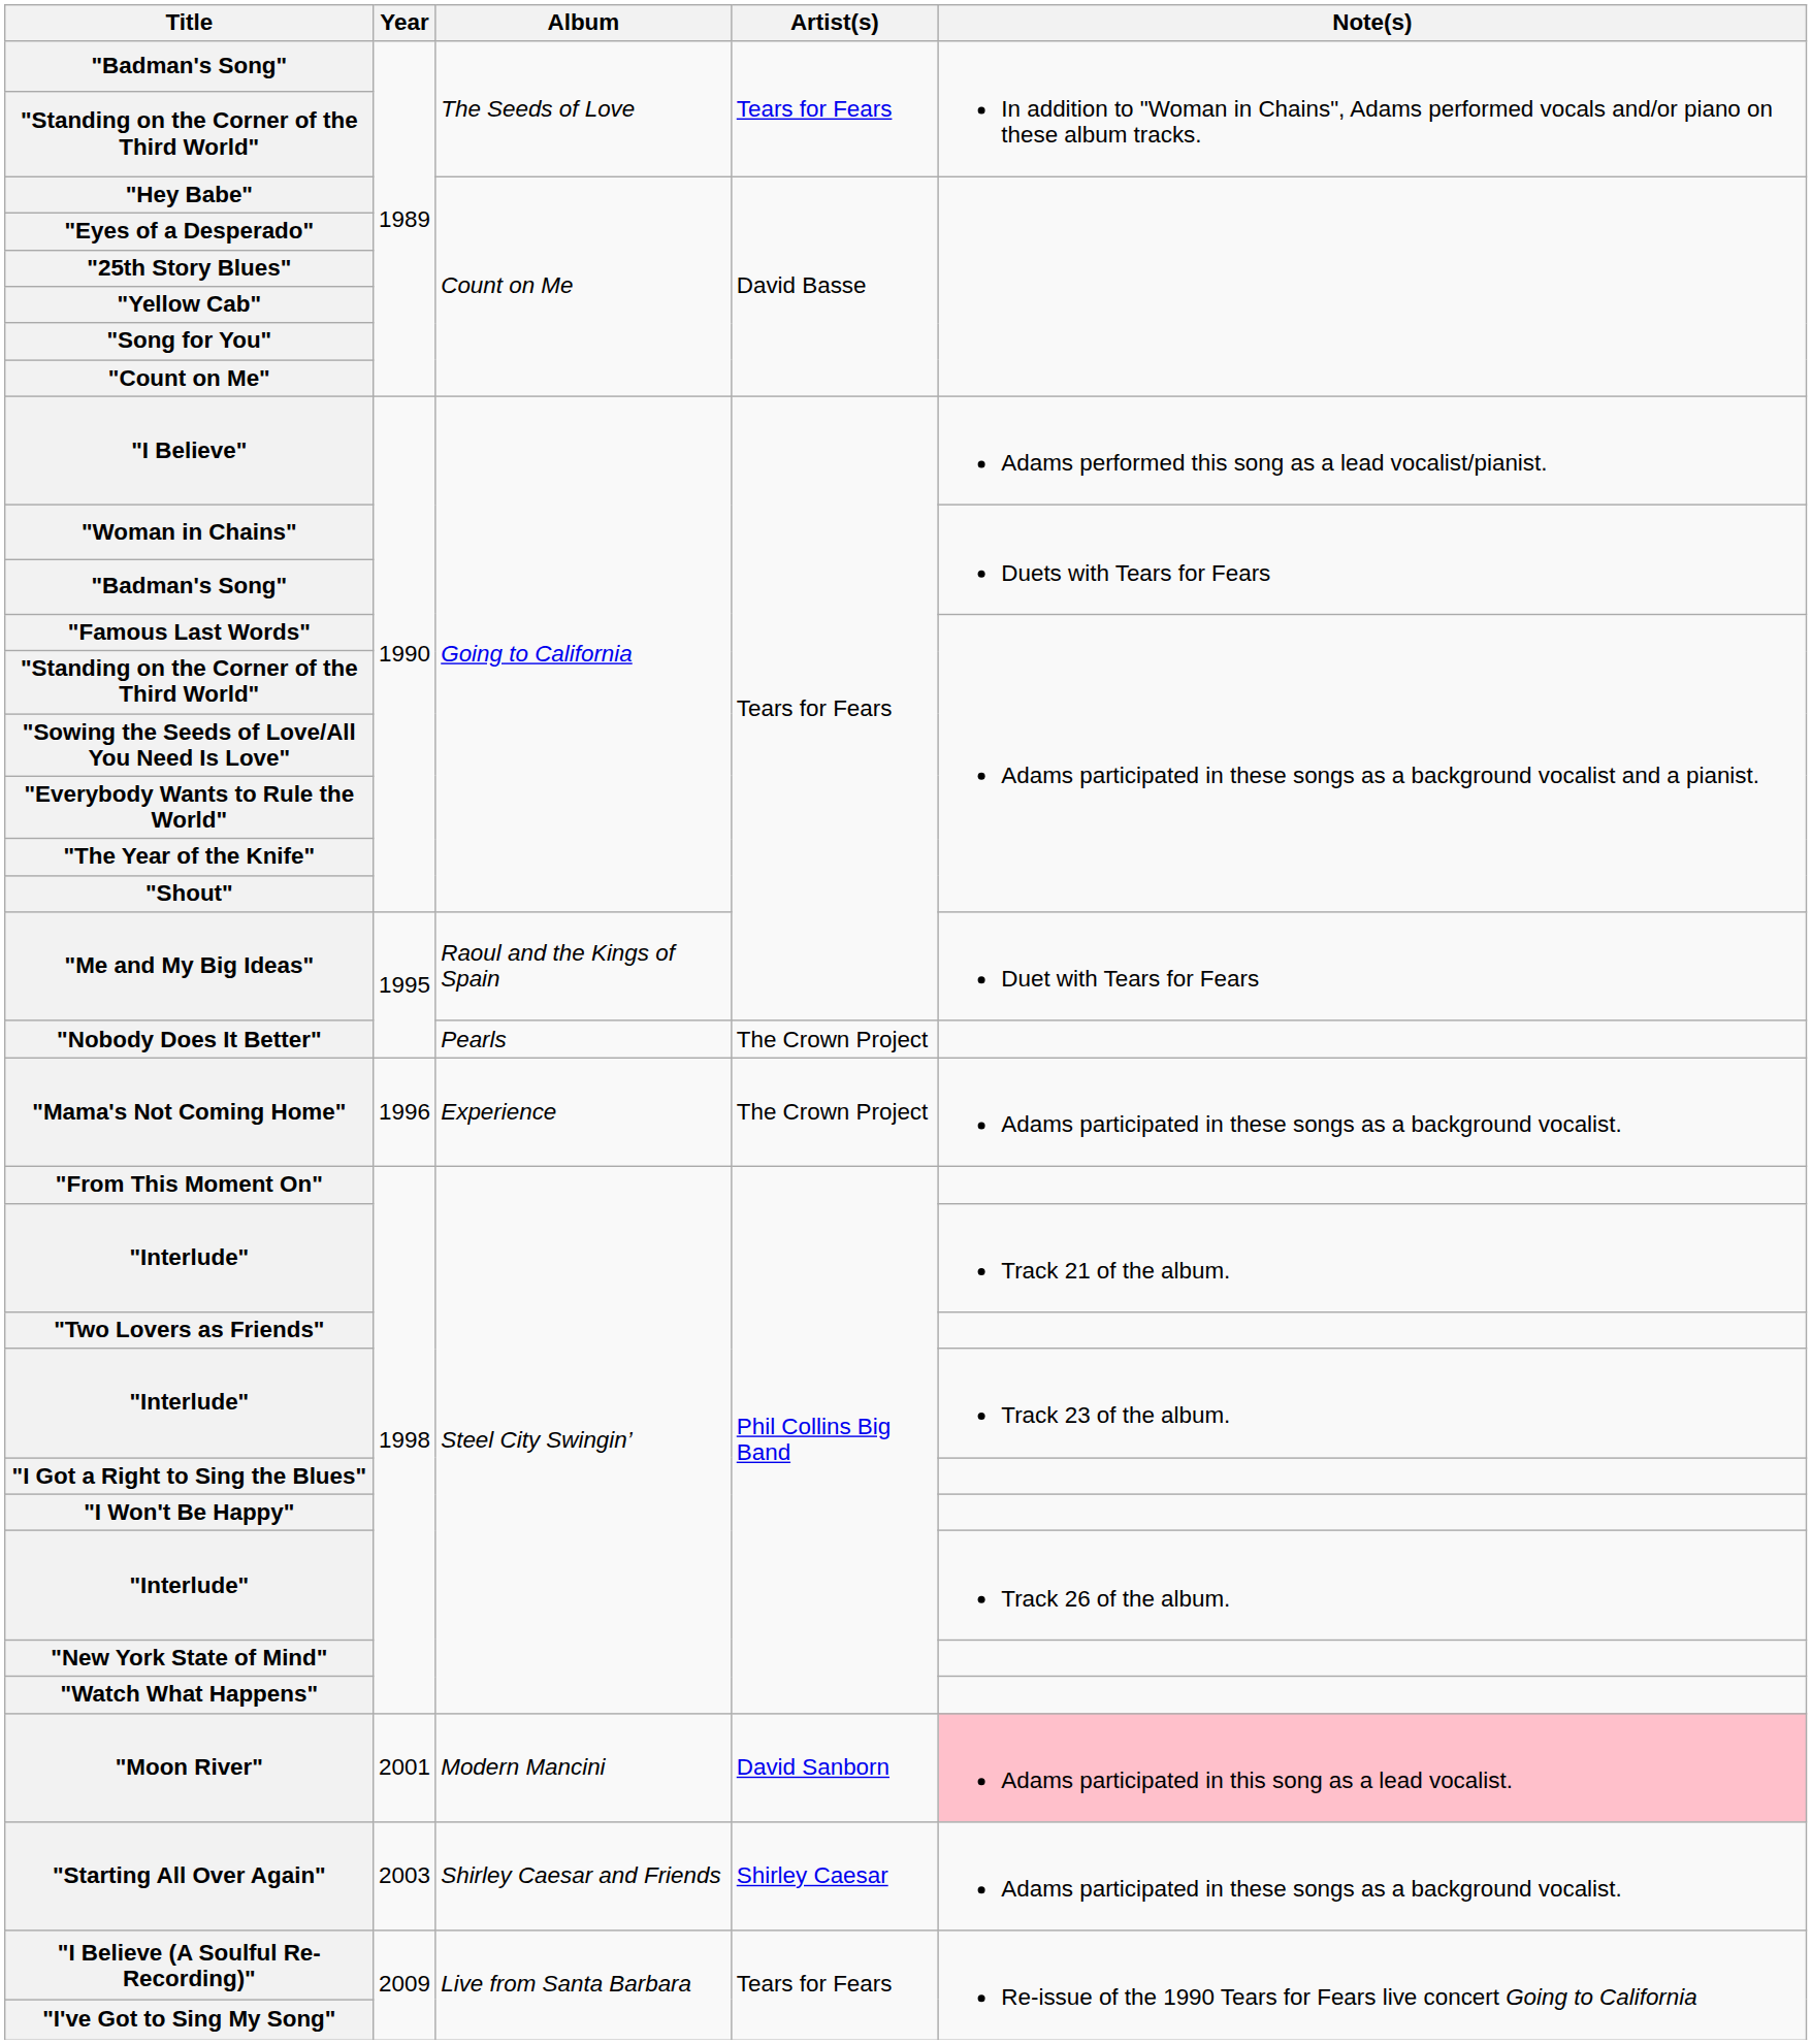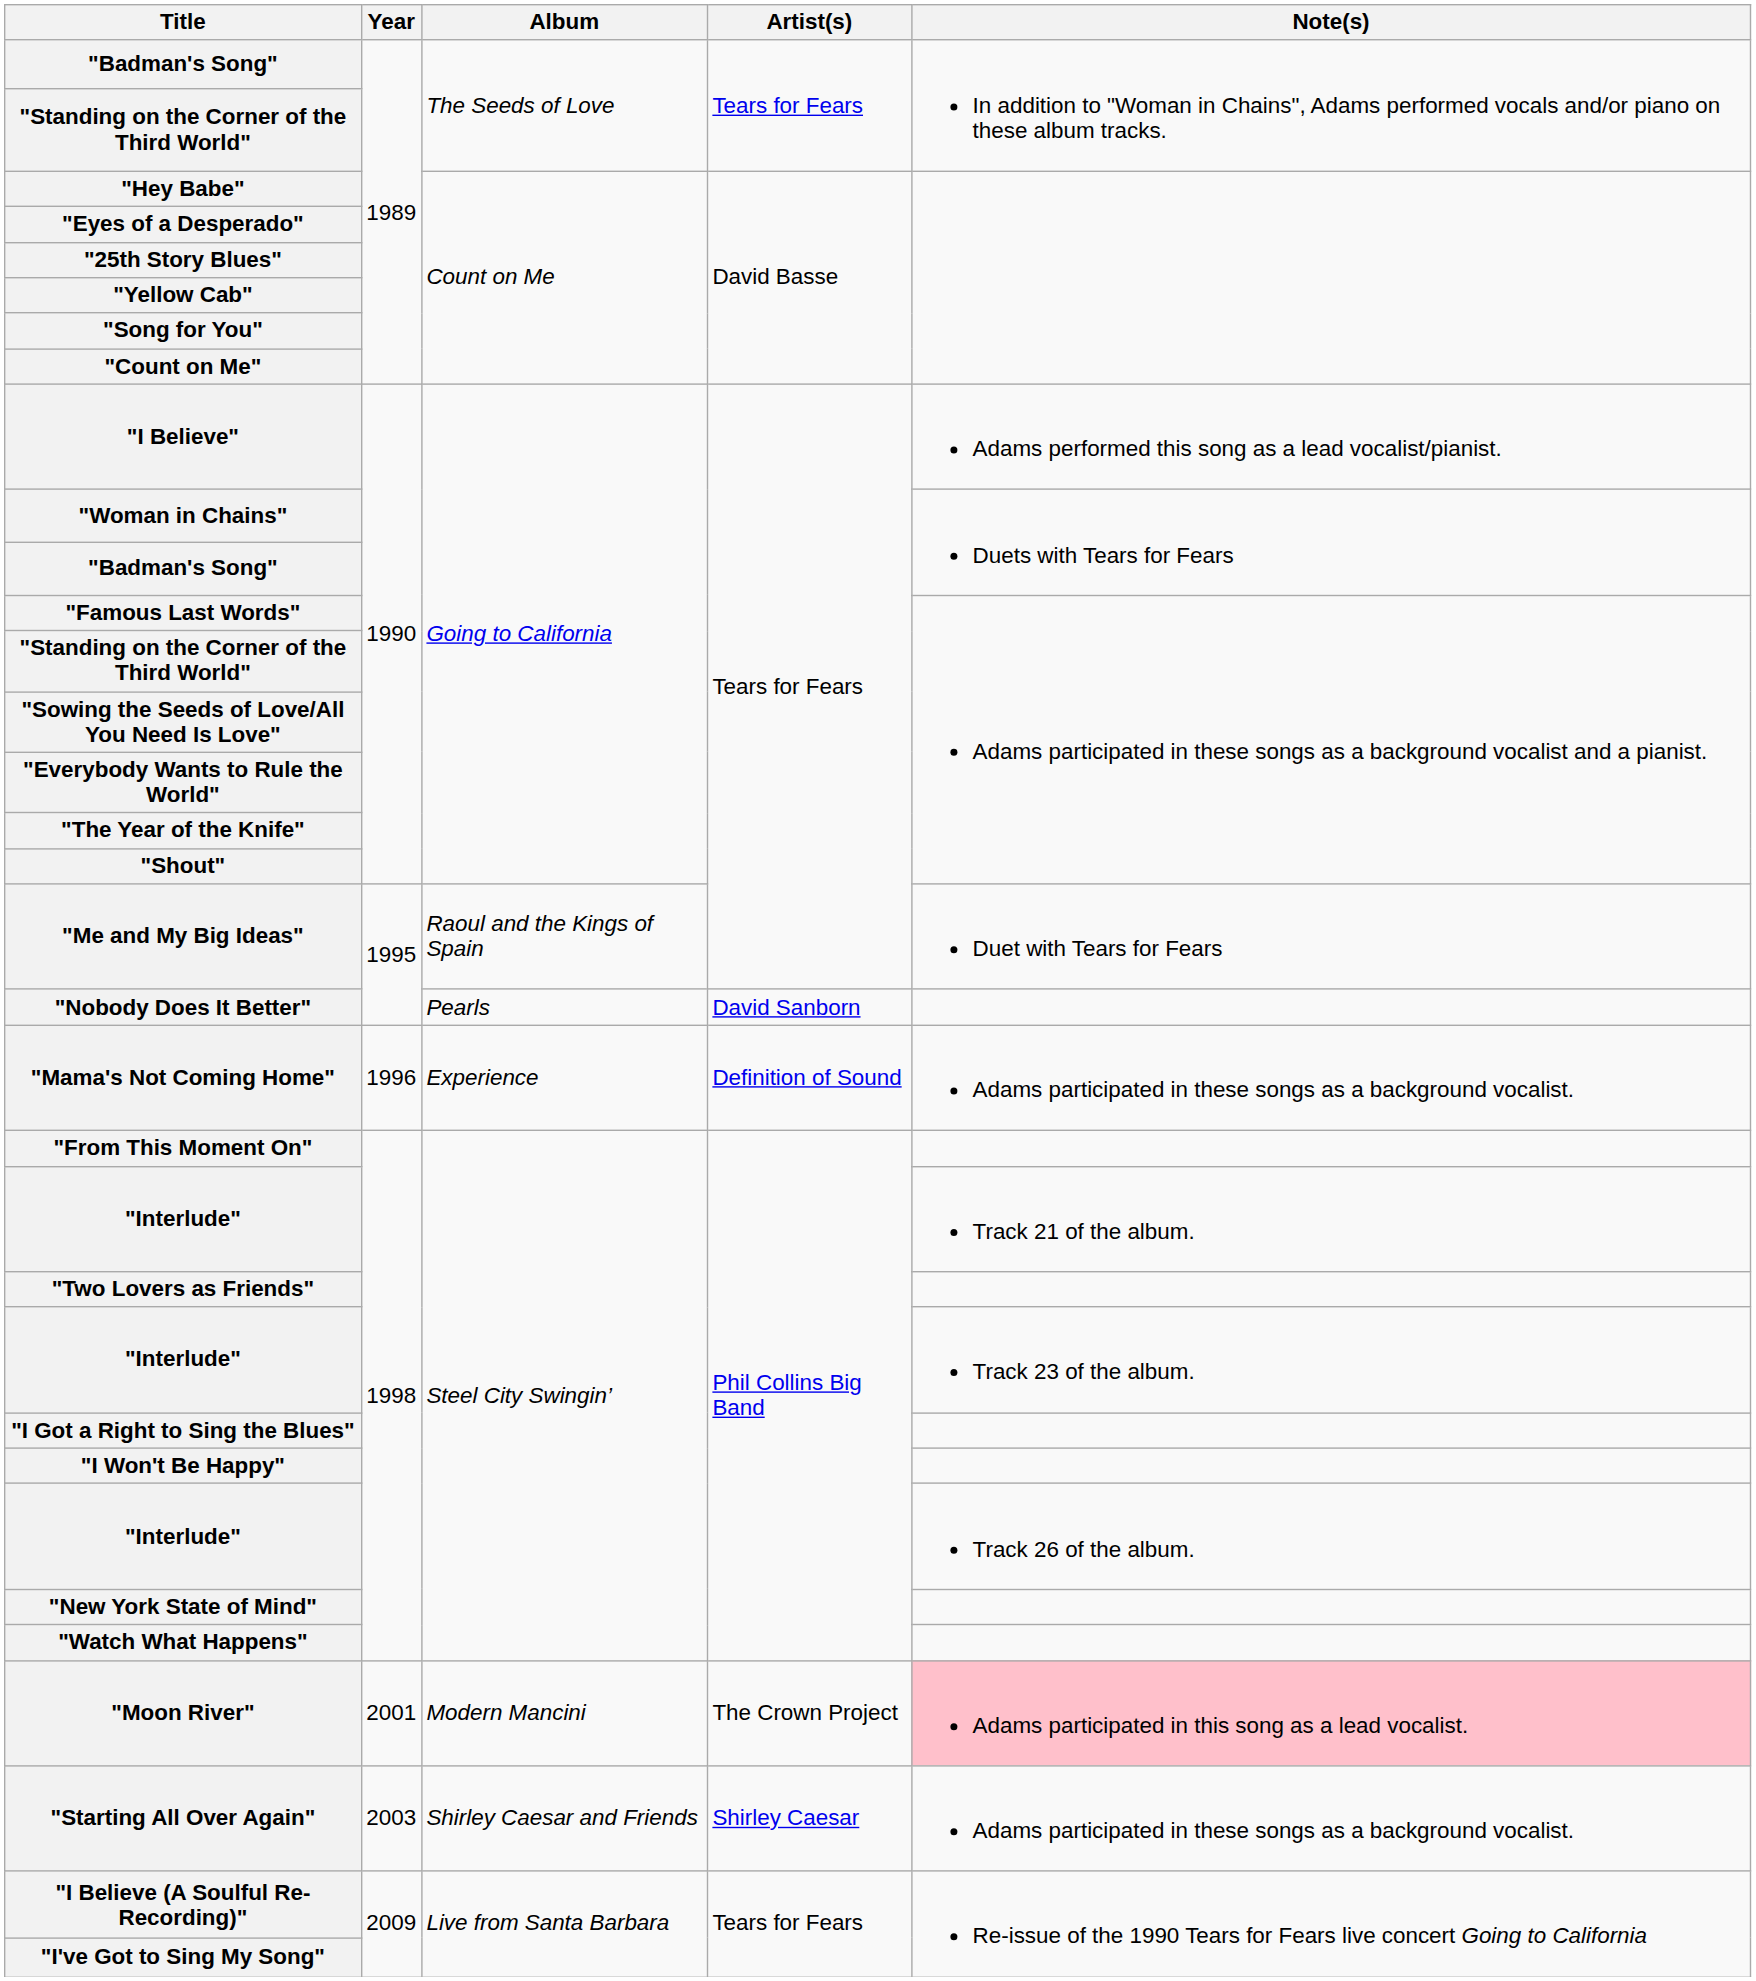"Nobody Does It Better" | Artist(s): The Crown Project -> David Sanborn
"Mama's Not Coming Home" | Artist(s): The Crown Project -> Definition of Sound
"Moon River" | Artist(s): David Sanborn -> The Crown Project
